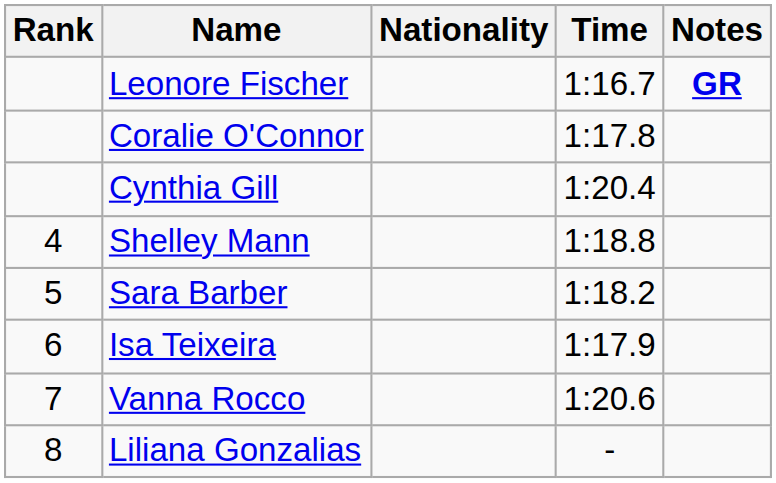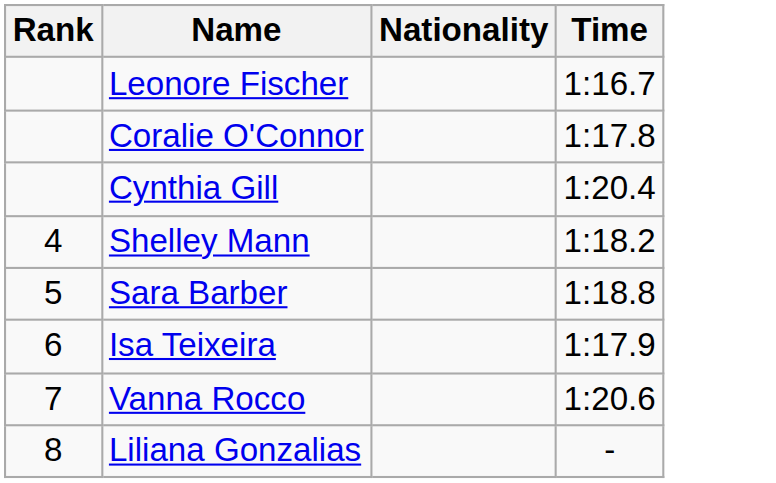- column: Notes | GR
Shelley Mann | Time: 1:18.8 -> 1:18.2
Sara Barber | Time: 1:18.2 -> 1:18.8
